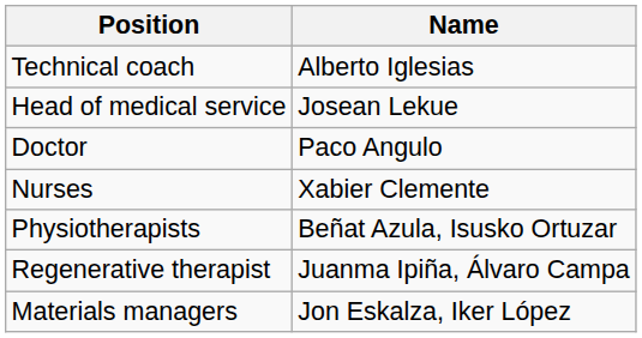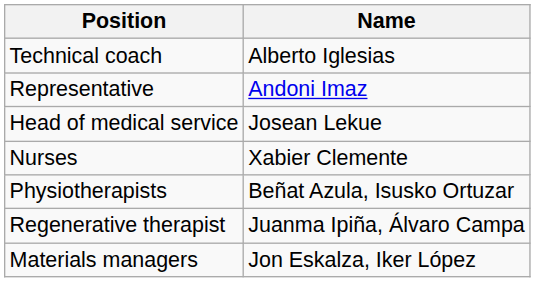+ row: Representative | Andoni Imaz
- row: Doctor | Paco Angulo
